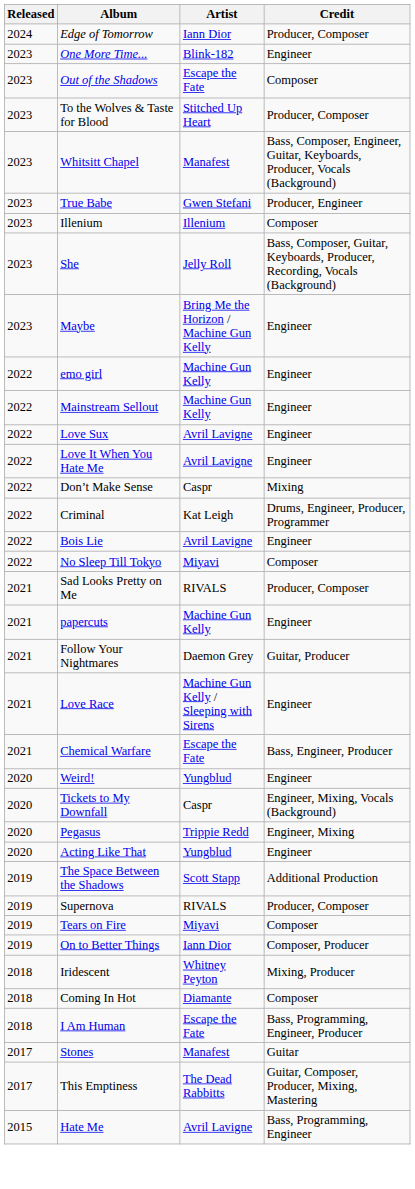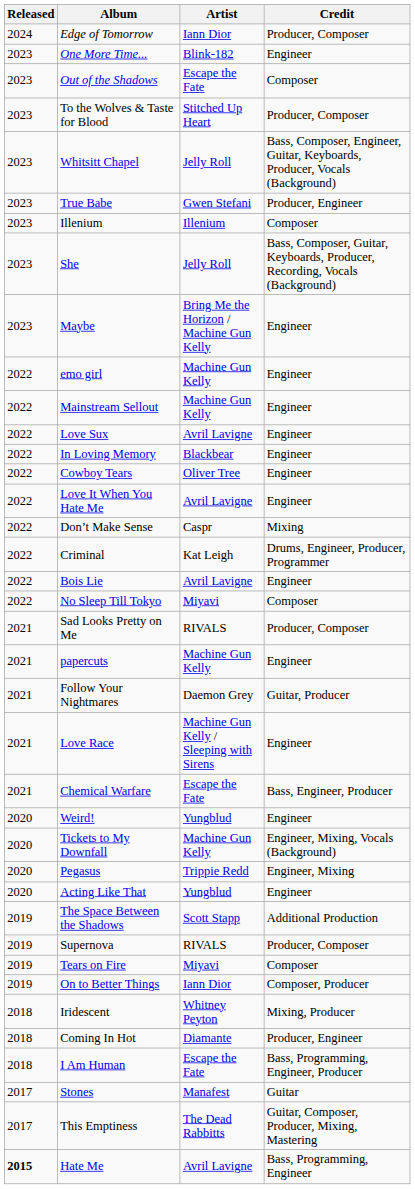Whitsitt Chapel | Artist: Manafest -> Jelly Roll
+ row: 2022 | In Loving Memory | Blackbear | Engineer
+ row: 2022 | Cowboy Tears | Oliver Tree | Engineer
Tickets to My Downfall | Artist: Caspr -> Machine Gun Kelly
Coming In Hot | Credit: Composer -> Producer, Engineer
Hate Me | Released: normal -> bold
